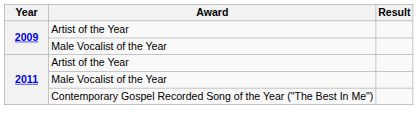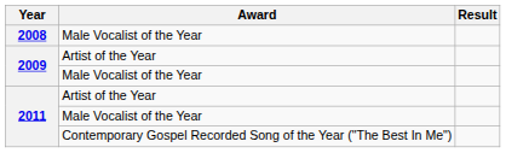+ row: 2008 | Male Vocalist of the Year
